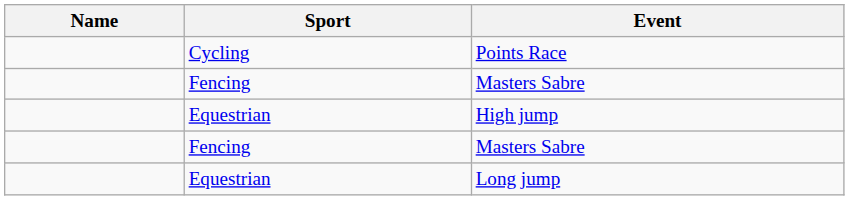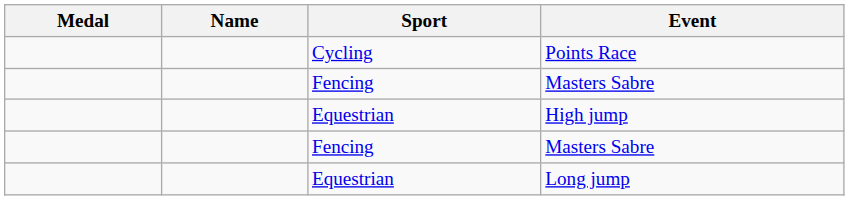+ column: Medal
